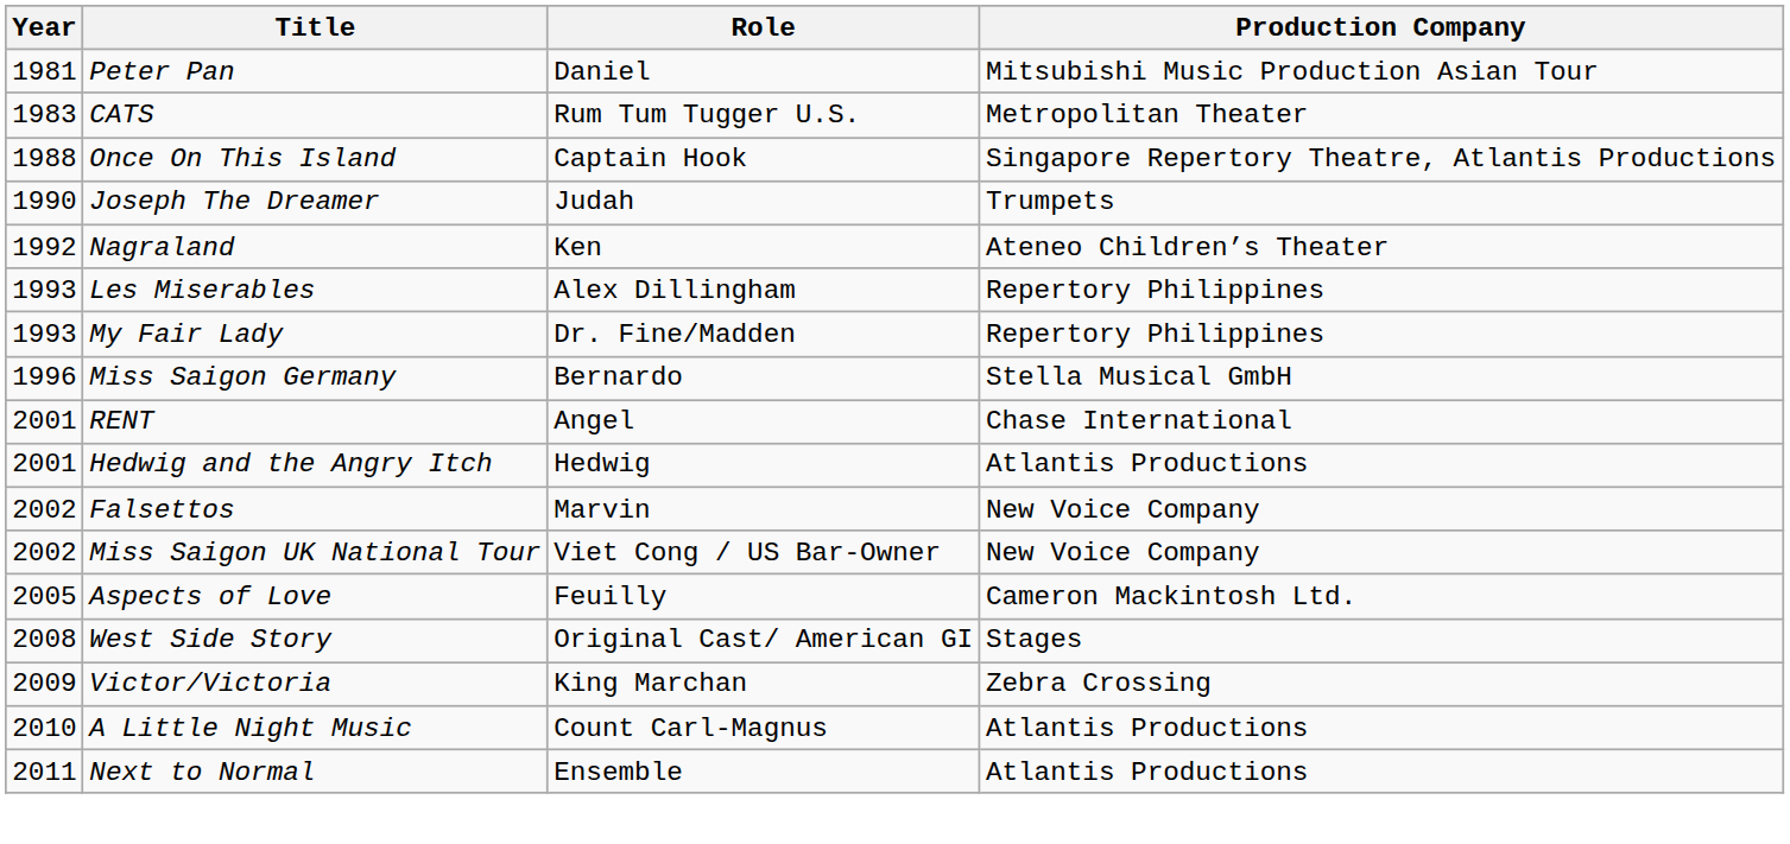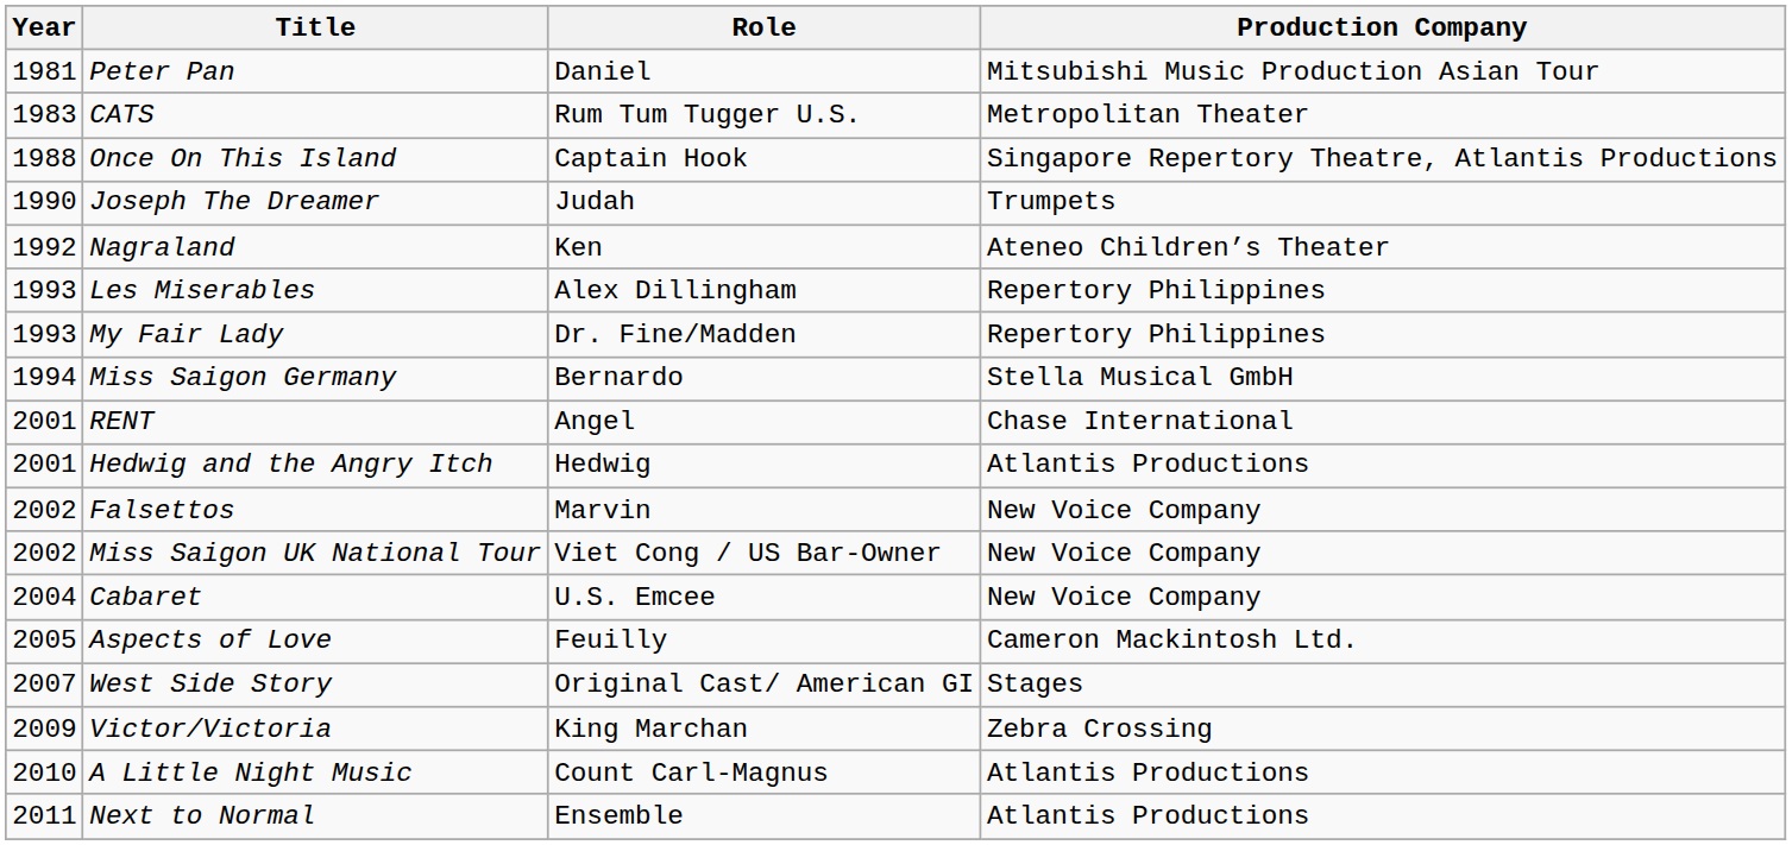Miss Saigon Germany | Year: 1996 -> 1994
+ row: 2004 | Cabaret | U.S. Emcee | New Voice Company
West Side Story | Year: 2008 -> 2007
